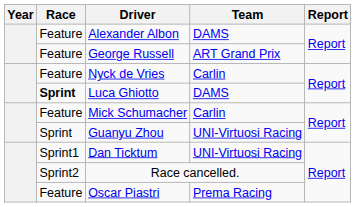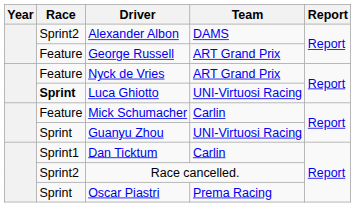Alexander Albon | Race: Feature -> Sprint2
Nyck de Vries | Team: Carlin -> ART Grand Prix
Luca Ghiotto | Team: DAMS -> UNI-Virtuosi Racing
Dan Ticktum | Team: UNI-Virtuosi Racing -> Carlin
Oscar Piastri | Race: Feature -> Sprint
